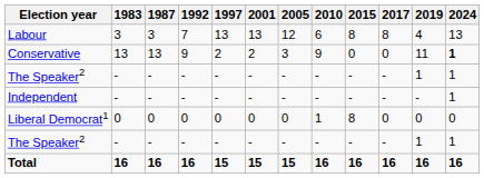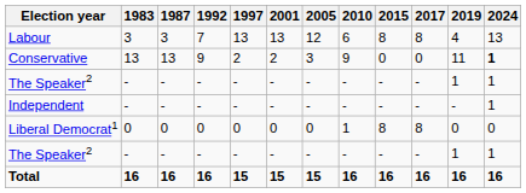Liberal Democrat1 | 2017: 0 -> 8
